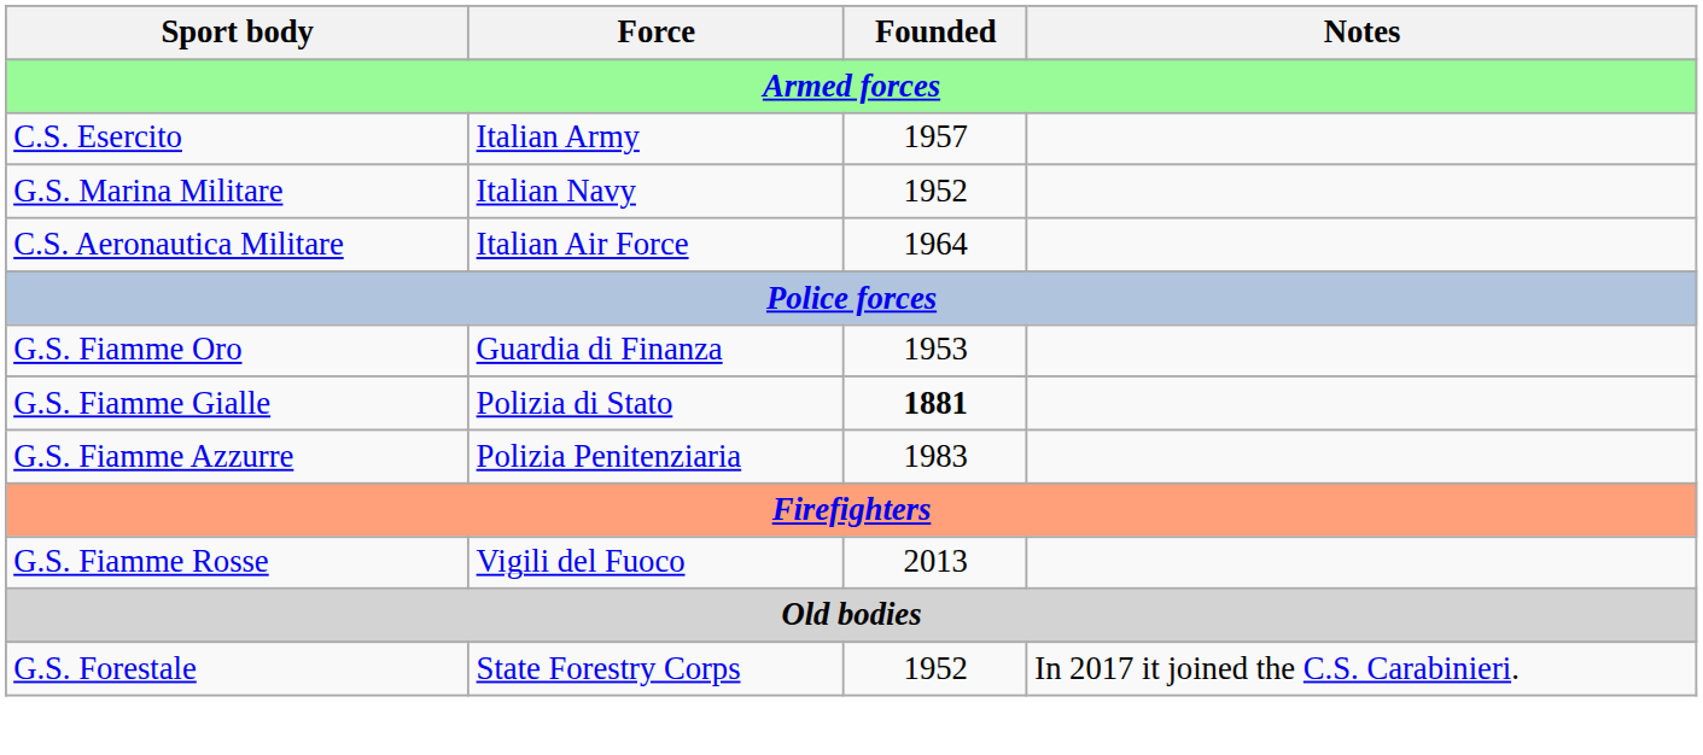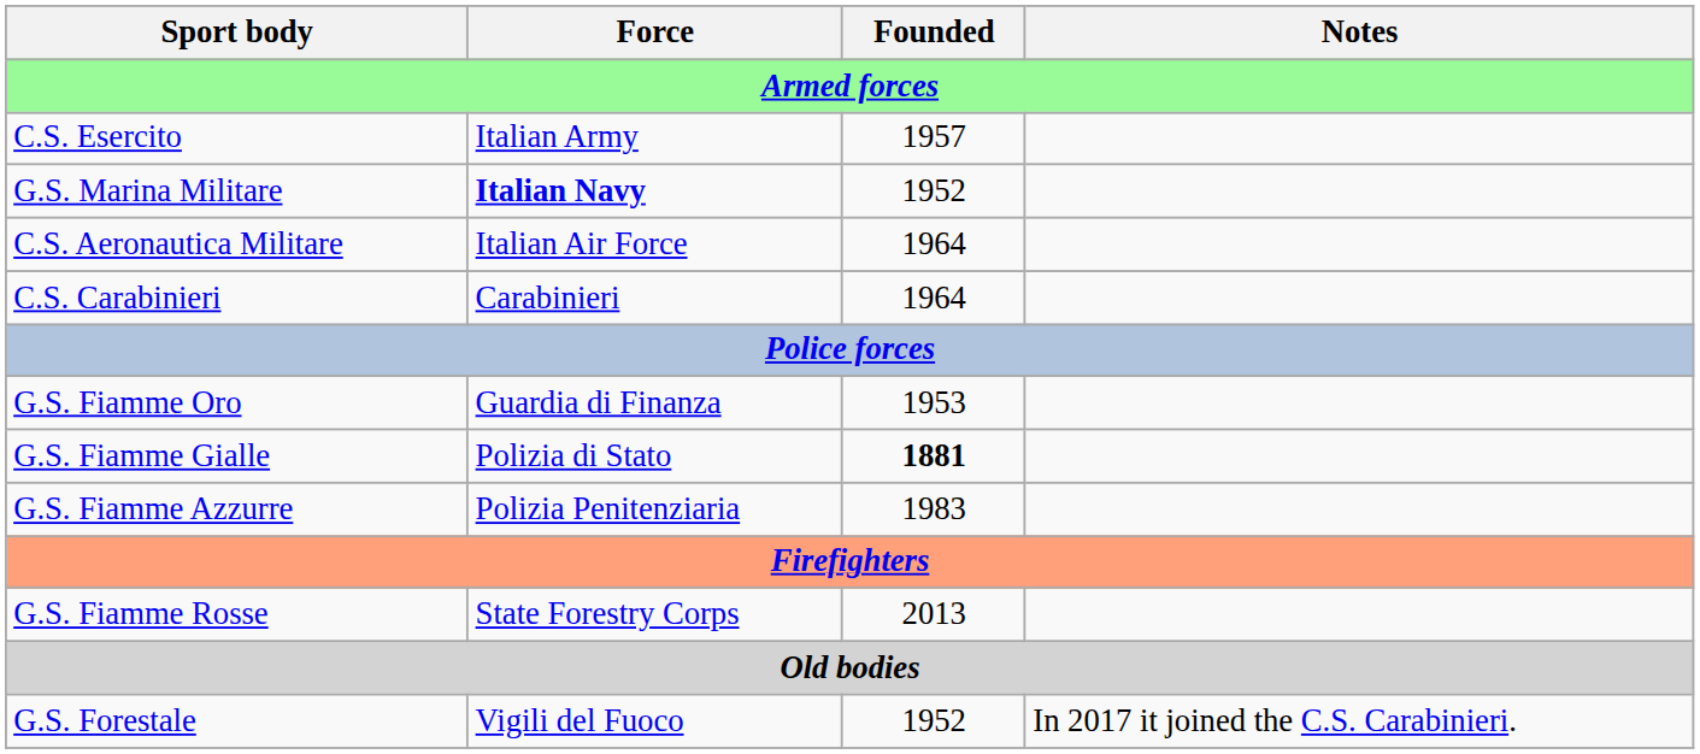G.S. Marina Militare | Force: normal -> bold
+ row: C.S. Carabinieri | Carabinieri | 1964
G.S. Fiamme Rosse | Force: Vigili del Fuoco -> State Forestry Corps
G.S. Forestale | Force: State Forestry Corps -> Vigili del Fuoco
